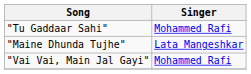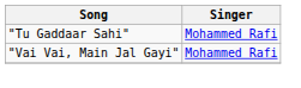- row: "Maine Dhunda Tujhe" | Lata Mangeshkar
